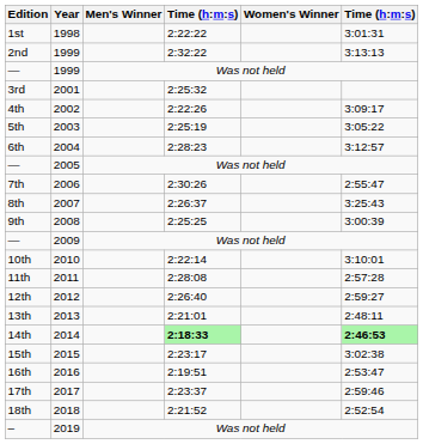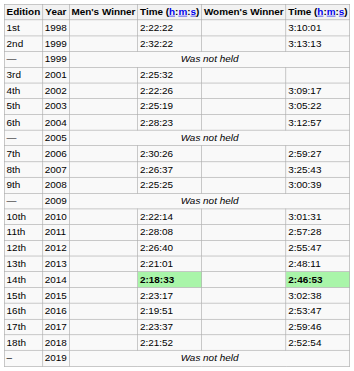1st | column 6: 3:01:31 -> 3:10:01
7th | column 6: 2:55:47 -> 2:59:27
10th | column 6: 3:10:01 -> 3:01:31
12th | column 6: 2:59:27 -> 2:55:47
